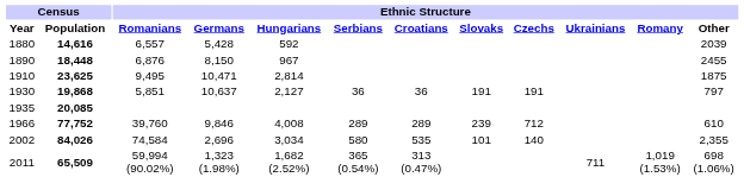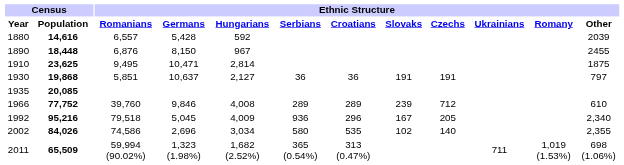+ row: 1992 | 95,216 | 79,518 | 5,045 | 4,009 | 936 | 296 | 167 | 205 | 2,340
2002 | Ethnic Structure / Romanians: 74,584 -> 74,586
2002 | Ethnic Structure / Slovaks: 101 -> 102
